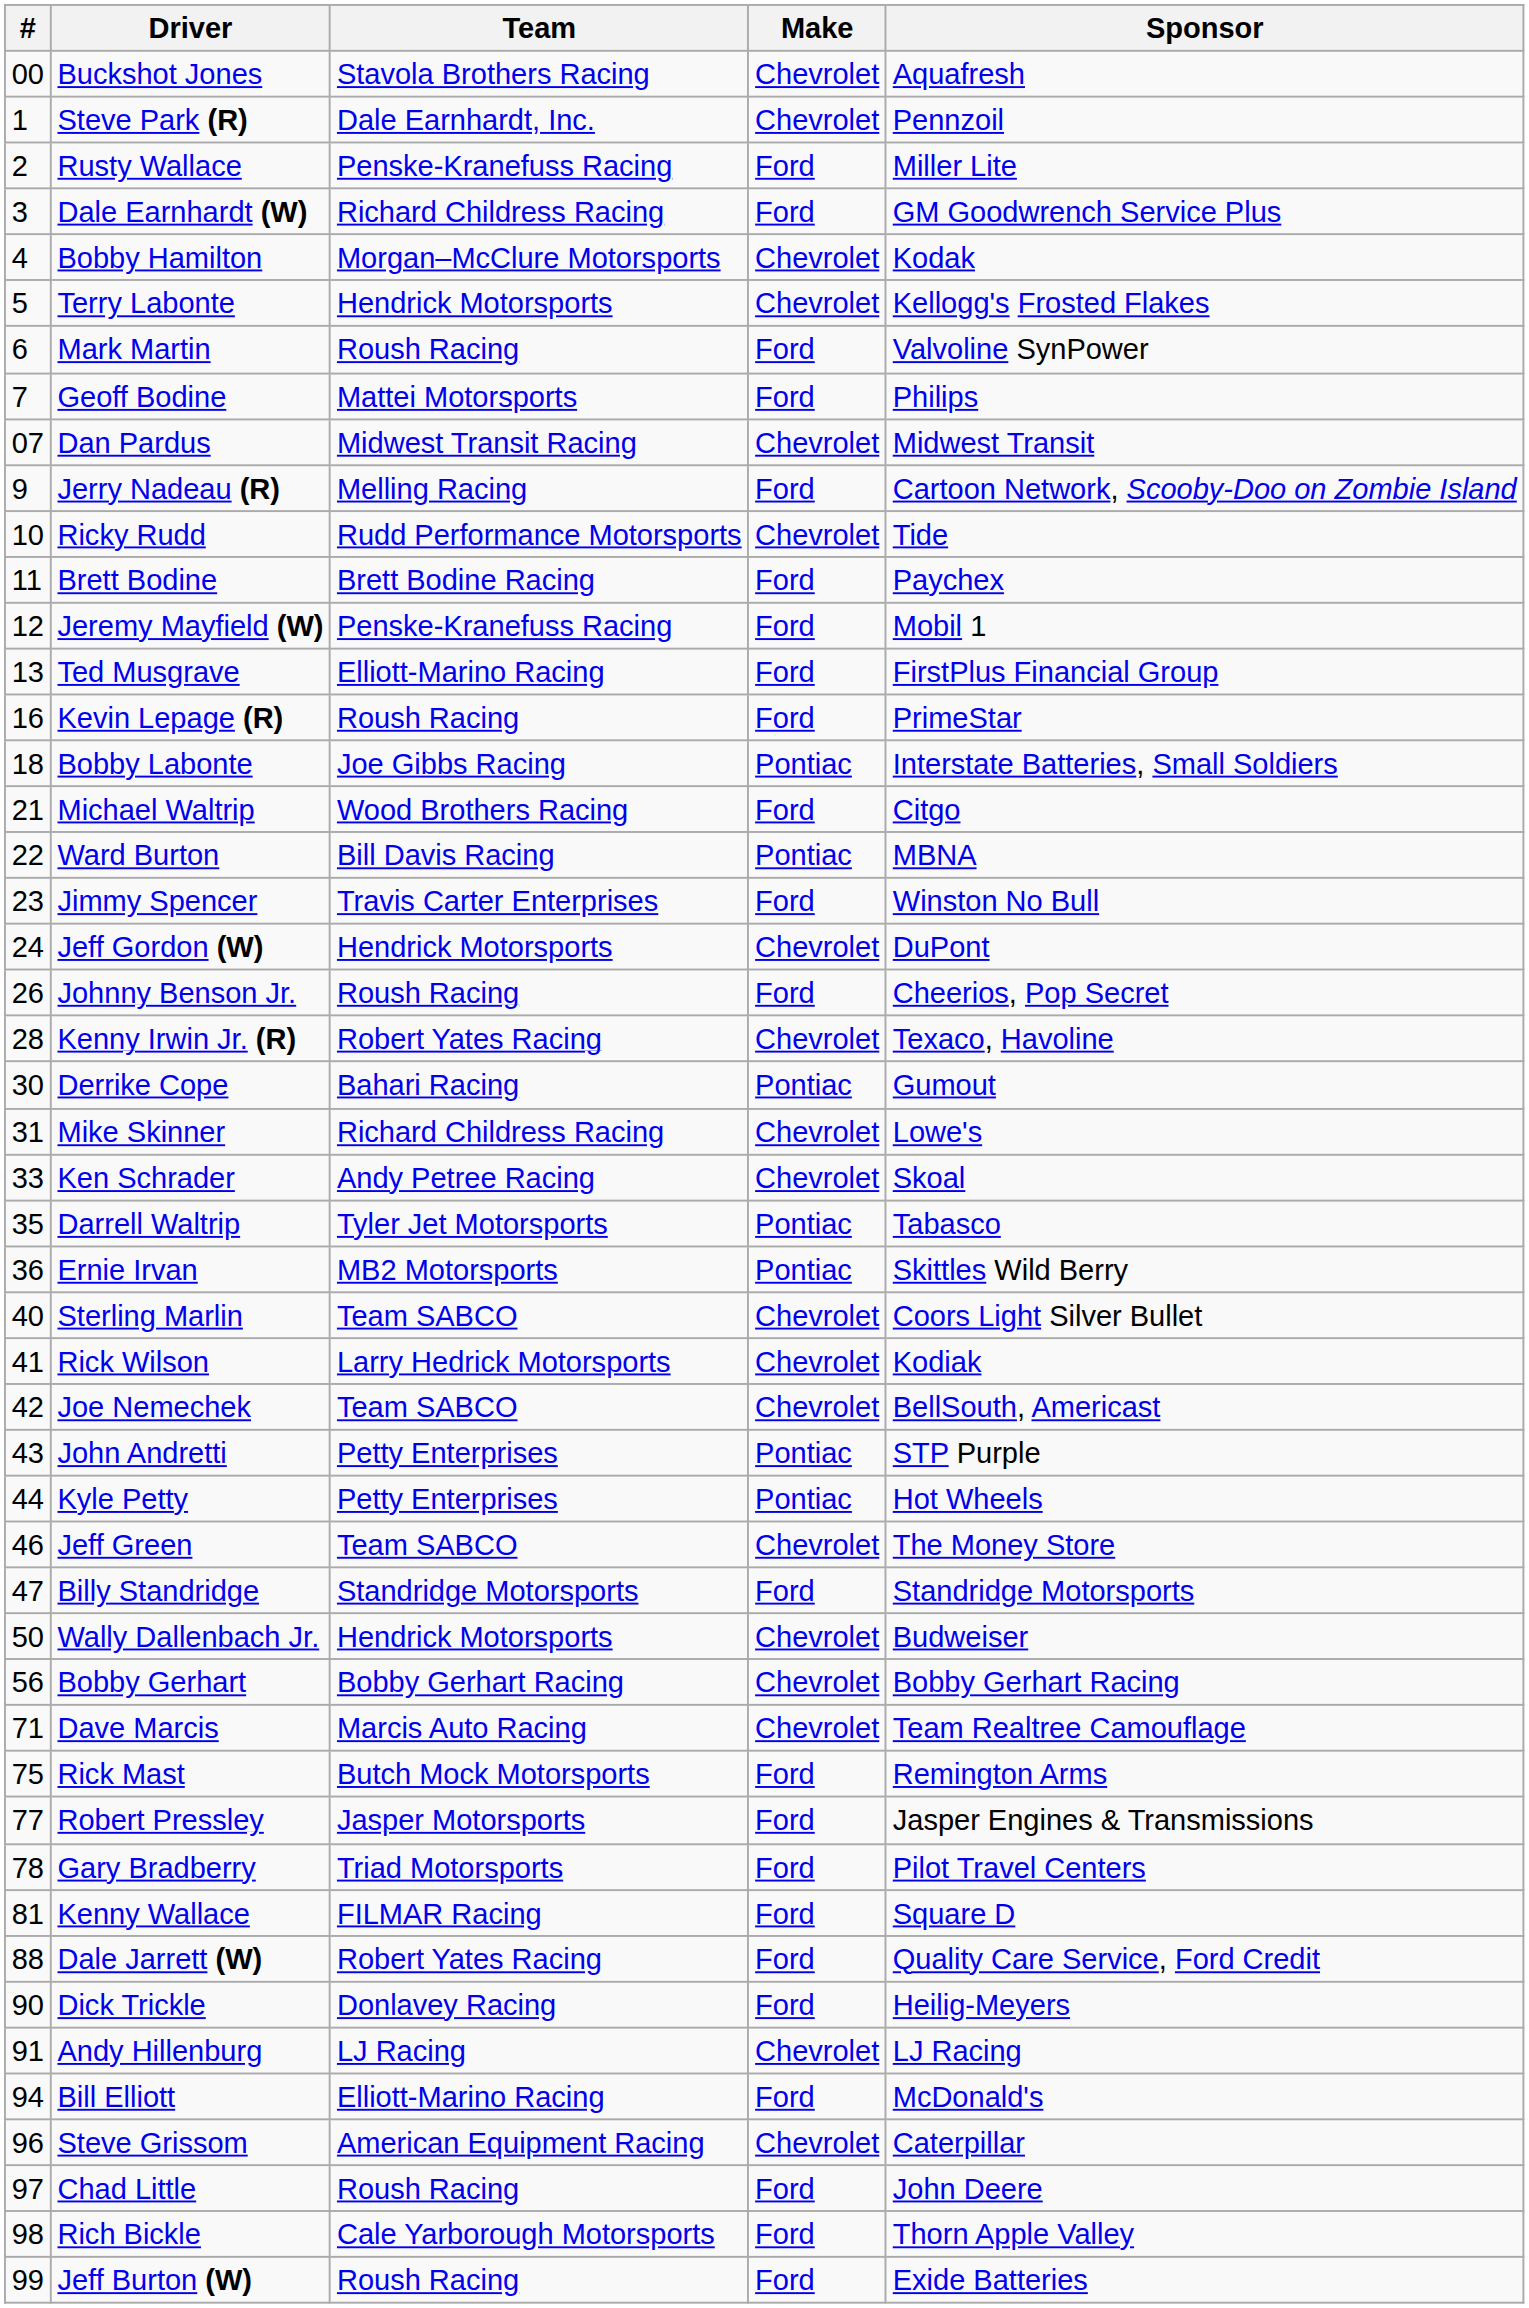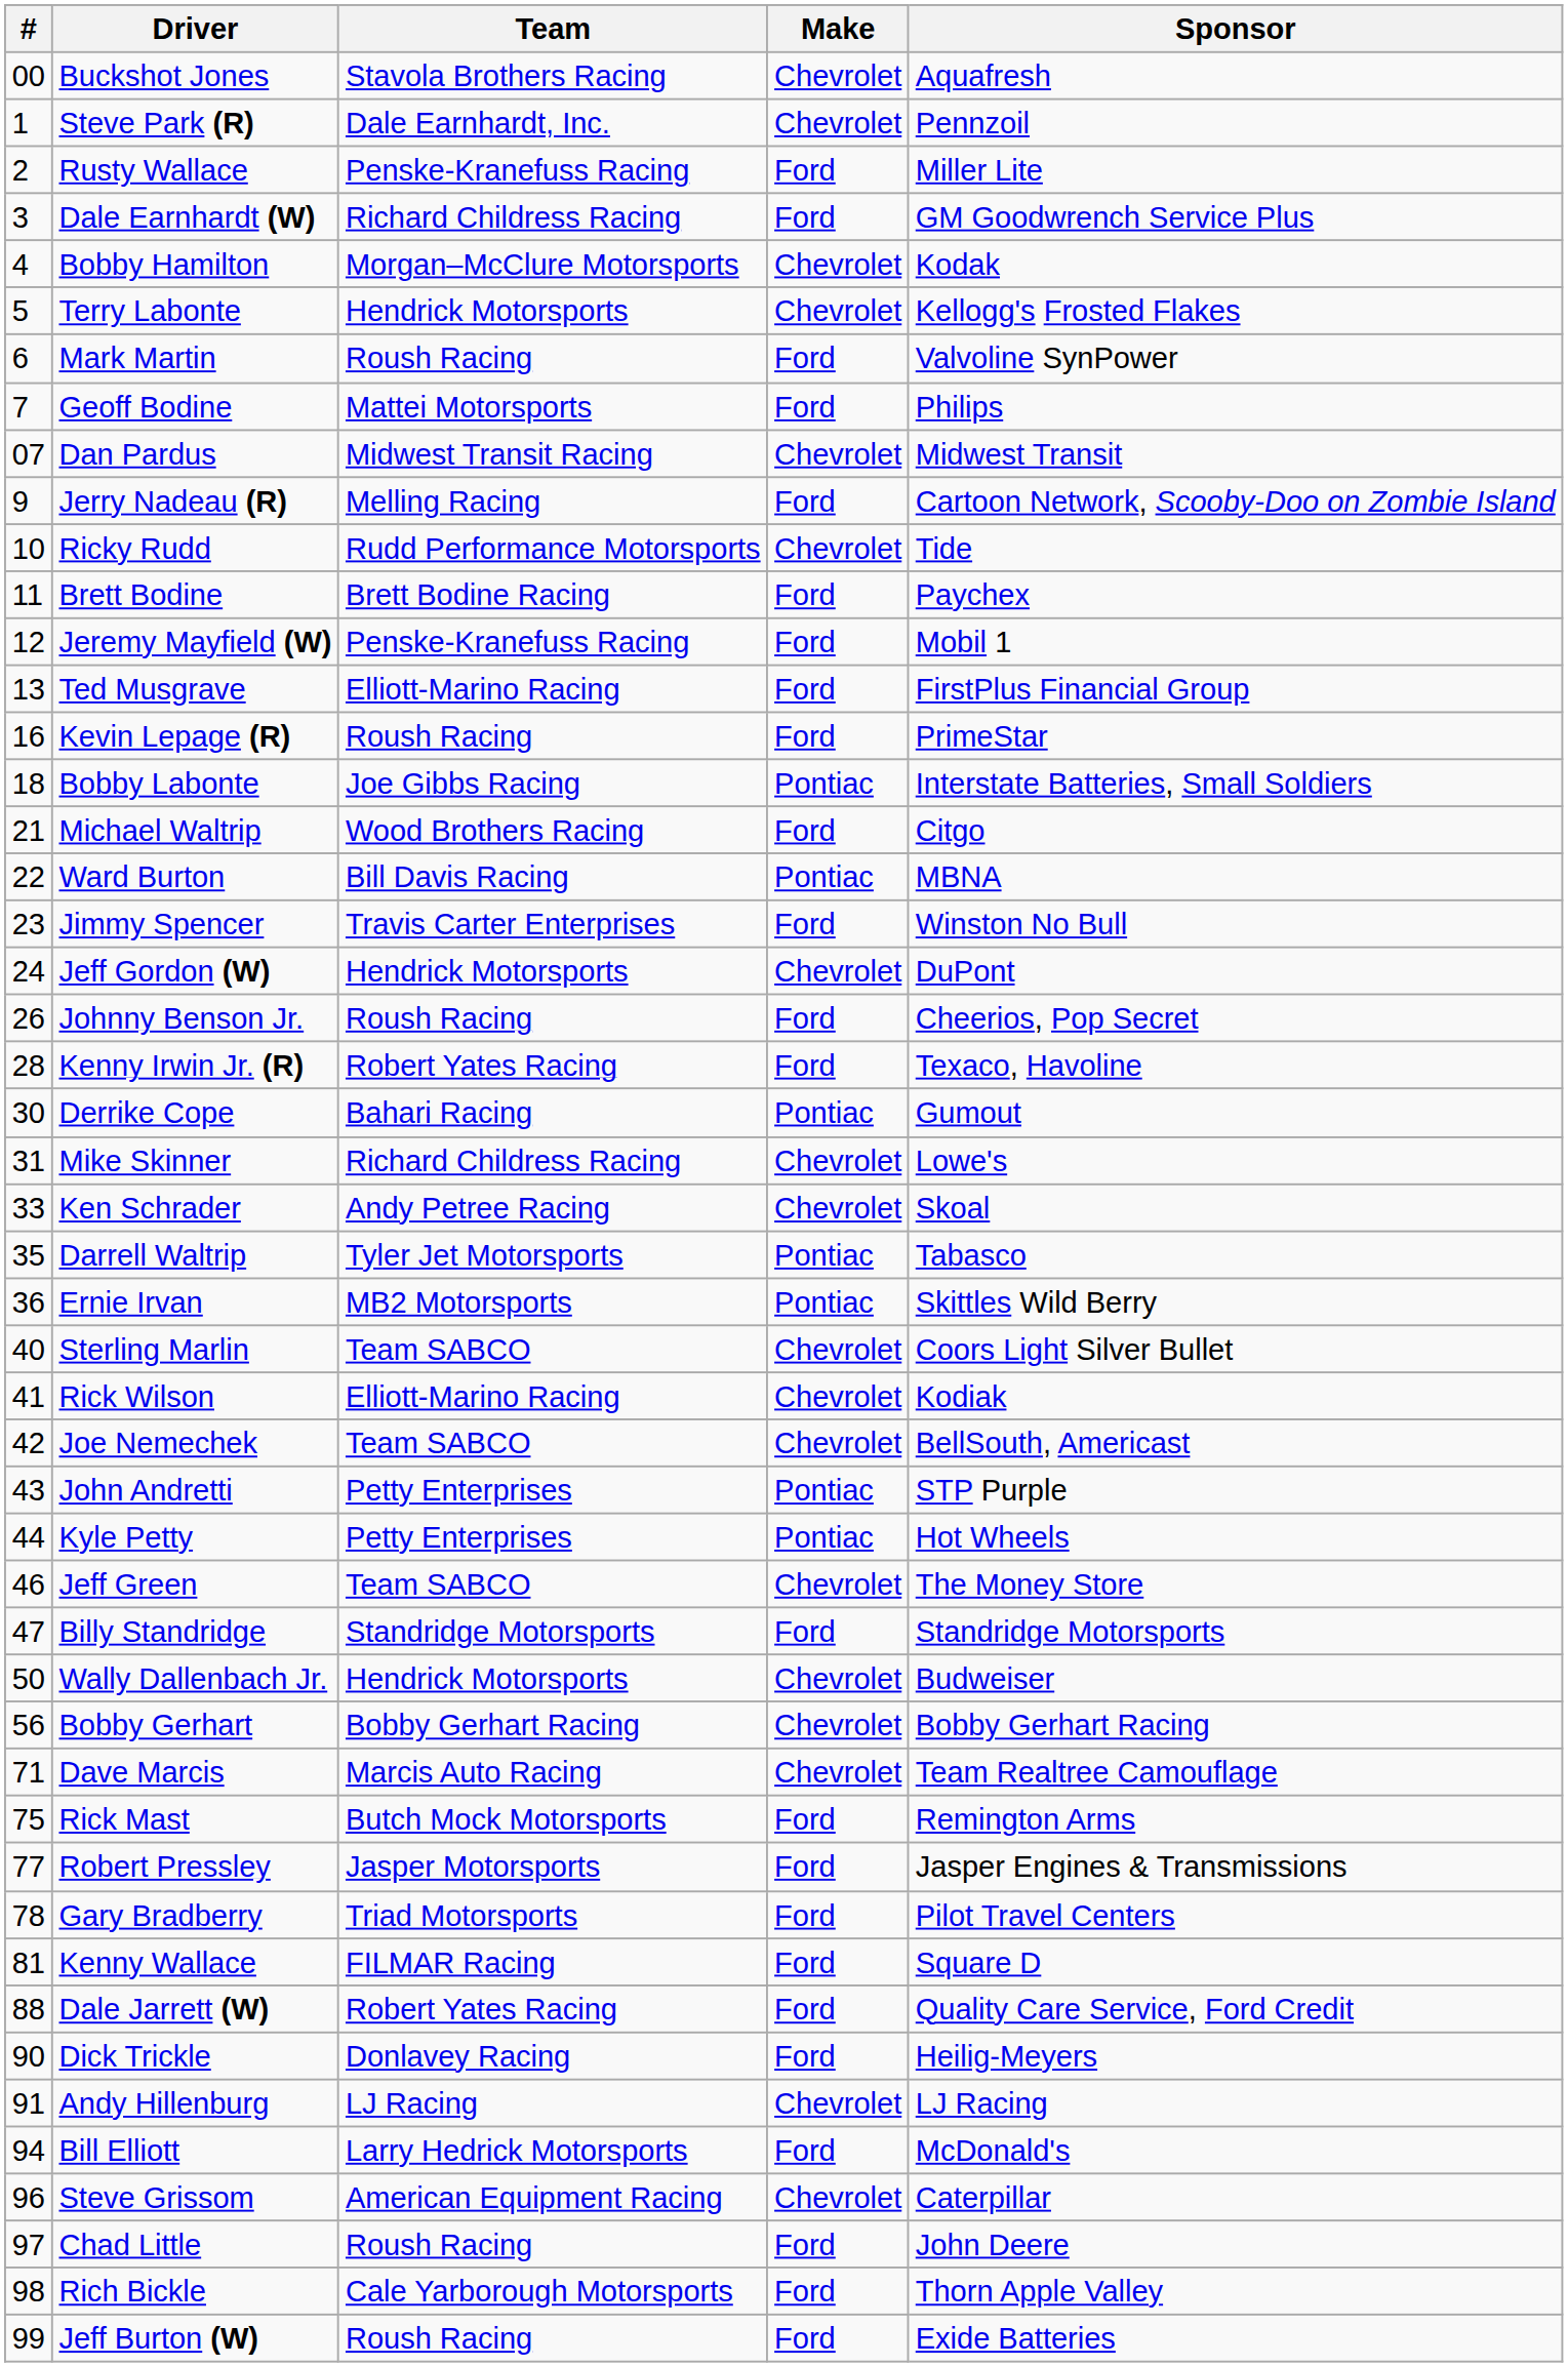Kenny Irwin Jr. (R) | Make: Chevrolet -> Ford
Rick Wilson | Team: Larry Hedrick Motorsports -> Elliott-Marino Racing
Bill Elliott | Team: Elliott-Marino Racing -> Larry Hedrick Motorsports
